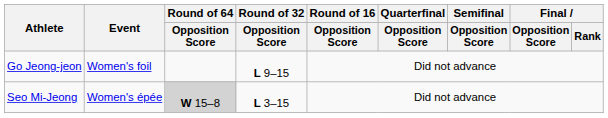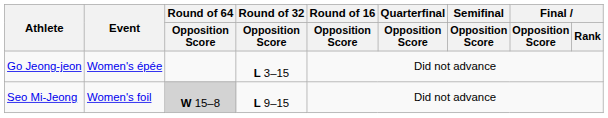Go Jeong-jeon | Event: Women's foil -> Women's épée
Go Jeong-jeon | Round of 32 / Opposition Score: L 9–15 -> L 3–15
Seo Mi-Jeong | Event: Women's épée -> Women's foil
Seo Mi-Jeong | Round of 32 / Opposition Score: L 3–15 -> L 9–15
